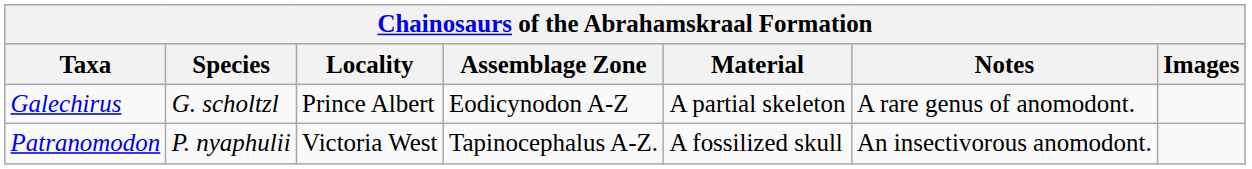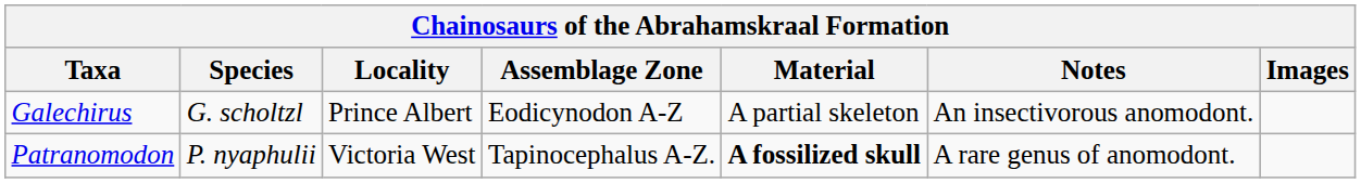Galechirus | Notes: A rare genus of anomodont. -> An insectivorous anomodont.
Patranomodon | Material: normal -> bold
Patranomodon | Notes: An insectivorous anomodont. -> A rare genus of anomodont.
